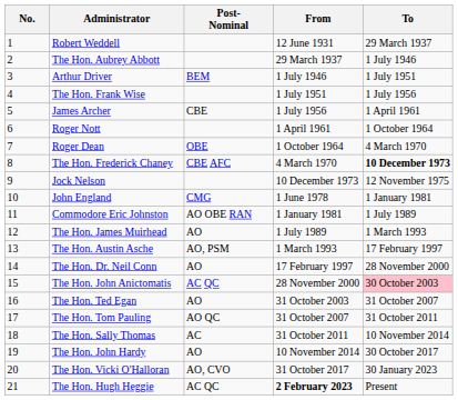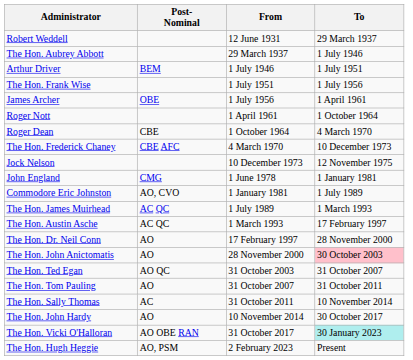- column: No. | 1 | 2 | 3 | 4 | 5 | 6 | 7 | 8 | 9 | 10 | 11 | 12 | 13 | 14 | 15 | 16 | 17 | 18 | 19 | 20 | 21
James Archer | Post- Nominal: CBE -> OBE
Roger Dean | Post- Nominal: OBE -> CBE
The Hon. Frederick Chaney | To: bold -> normal
Commodore Eric Johnston | Post- Nominal: AO OBE RAN -> AO, CVO
The Hon. James Muirhead | Post- Nominal: AO -> AC QC
The Hon. Austin Asche | Post- Nominal: AO, PSM -> AC QC
The Hon. John Anictomatis | Post- Nominal: AC QC -> AO
The Hon. Ted Egan | Post- Nominal: AO -> AO QC
The Hon. Tom Pauling | Post- Nominal: AO QC -> AO
The Hon. Vicki O'Halloran | Post- Nominal: AO, CVO -> AO OBE RAN
The Hon. Vicki O'Halloran | To: no background -> paleturquoise background
The Hon. Hugh Heggie | Post- Nominal: AC QC -> AO, PSM
The Hon. Hugh Heggie | From: bold -> normal
